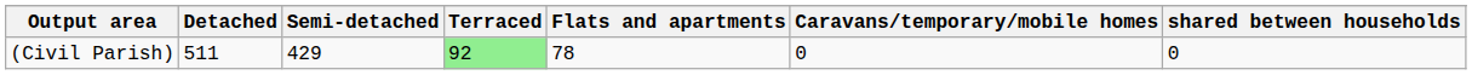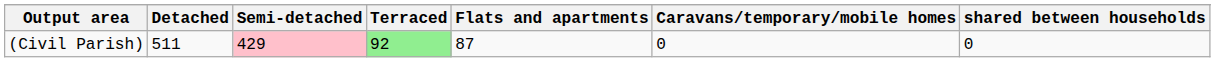(Civil Parish) | Semi-detached: no background -> pink background
(Civil Parish) | Flats and apartments: 78 -> 87
